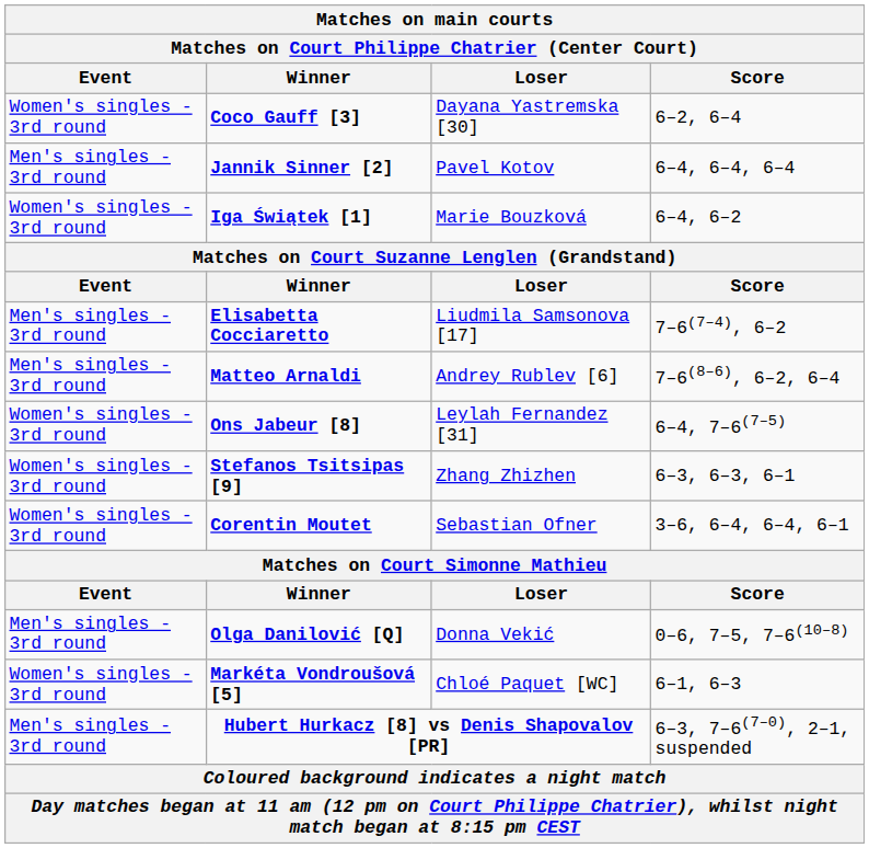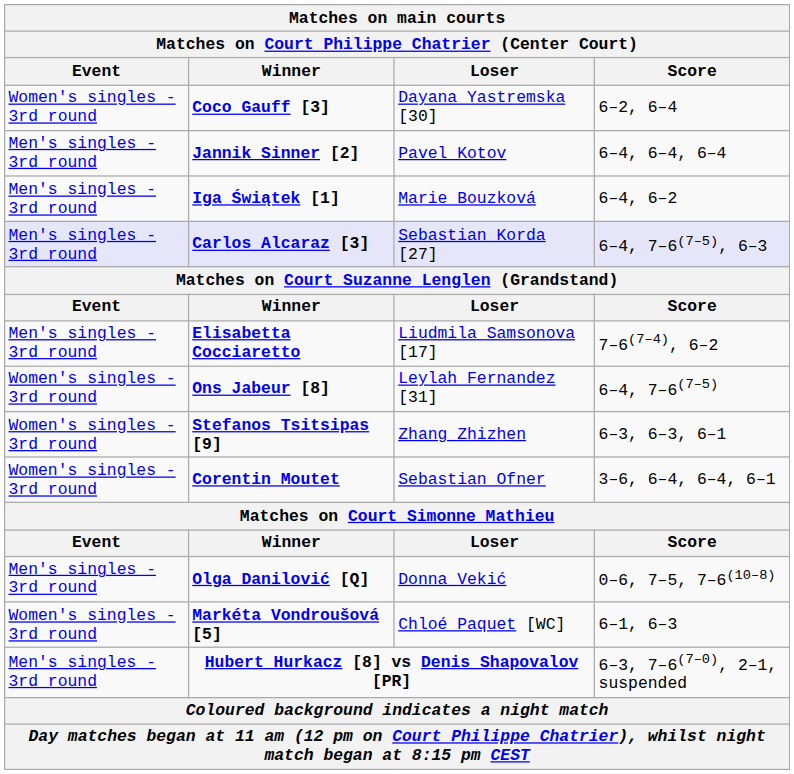Iga Świątek [1] | Event: Women's singles - 3rd round -> Men's singles - 3rd round
+ row: Men's singles - 3rd round | Carlos Alcaraz [3] | Sebastian Korda [27] | 6–4, 7–6(7–5), 6–3
- row: Men's singles - 3rd round | Matteo Arnaldi | Andrey Rublev [6] | 7–6(8–6), 6–2, 6–4
